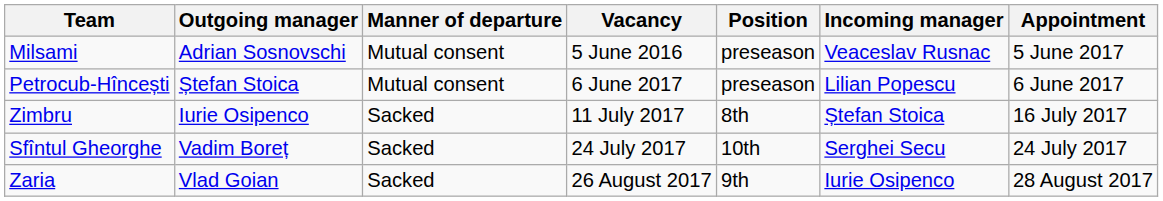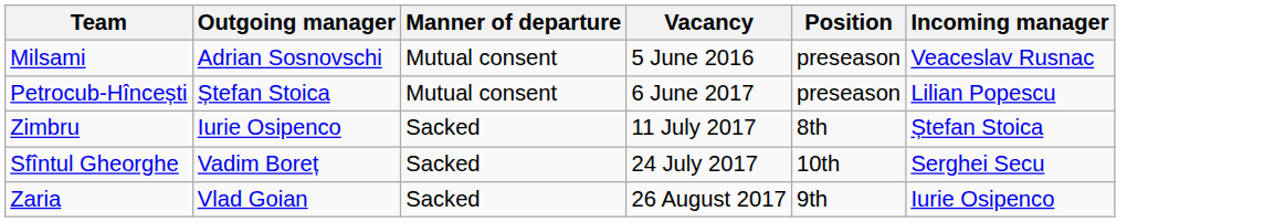- column: Appointment | 5 June 2017 | 6 June 2017 | 16 July 2017 | 24 July 2017 | 28 August 2017
